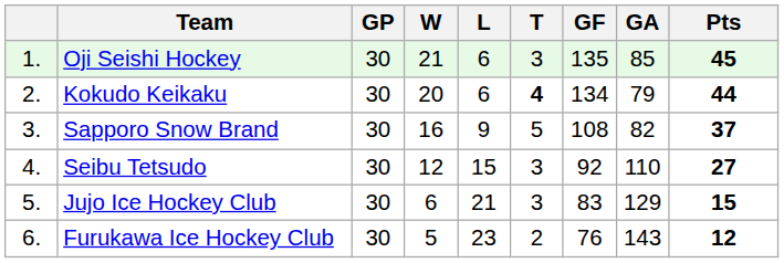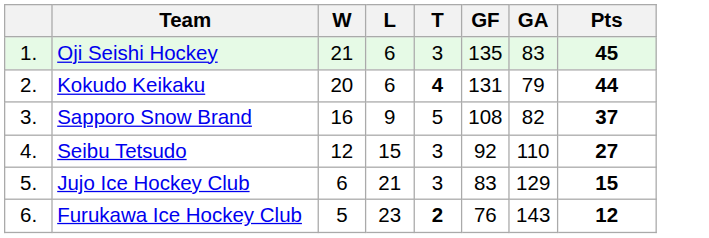- column: GP | 30 | 30 | 30 | 30 | 30 | 30
Oji Seishi Hockey | GA: 85 -> 83
Kokudo Keikaku | GF: 134 -> 131
Furukawa Ice Hockey Club | T: normal -> bold
